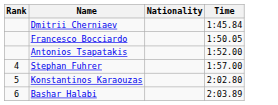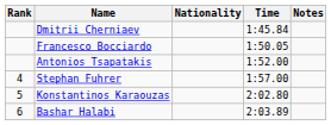+ column: Notes
